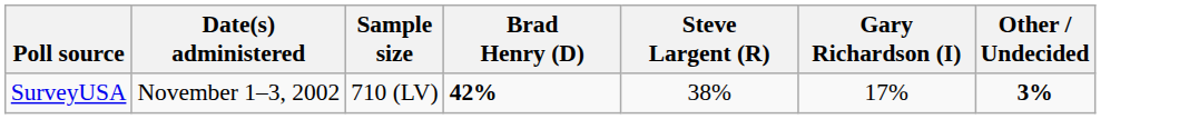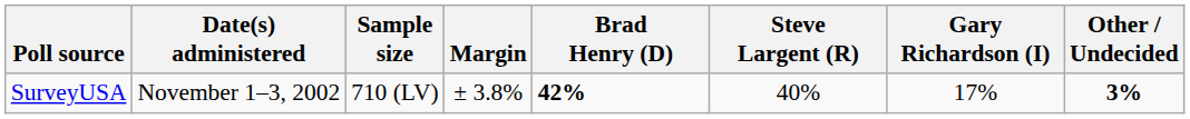+ column: Margin | ± 3.8%
SurveyUSA | Steve Largent (R): 38% -> 40%
